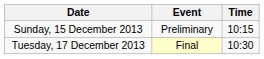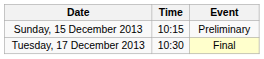columns swapped: Time <-> Event
